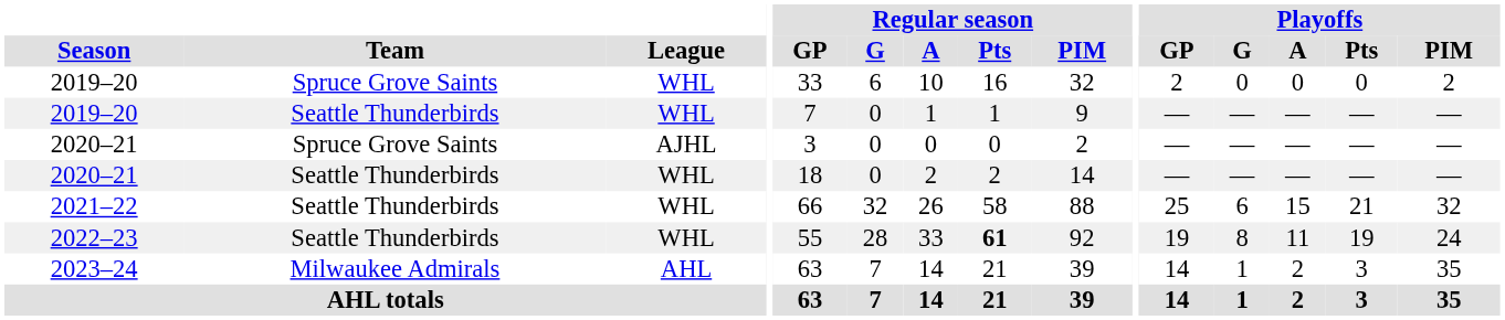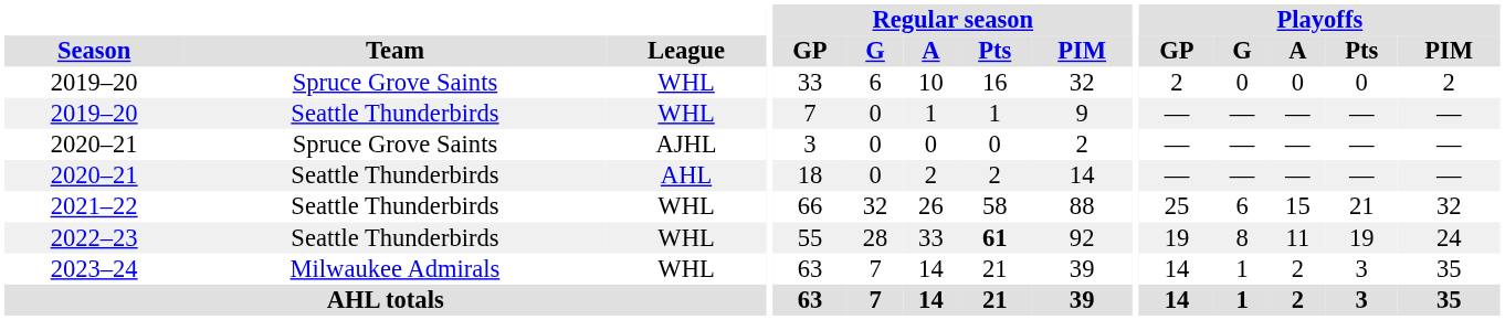2020–21 / Seattle Thunderbirds | League: WHL -> AHL
2023–24 | League: AHL -> WHL
